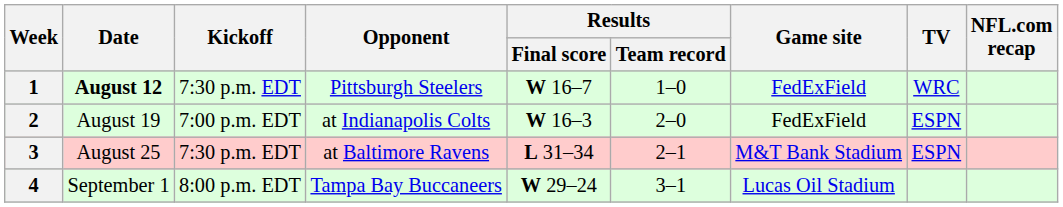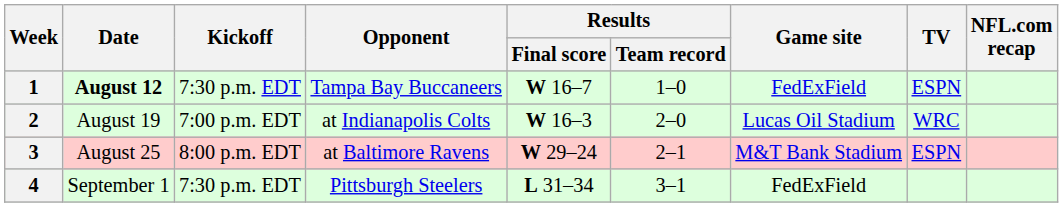1 | Opponent: Pittsburgh Steelers -> Tampa Bay Buccaneers
1 | TV: WRC -> ESPN
2 | Game site: FedExField -> Lucas Oil Stadium
2 | TV: ESPN -> WRC
3 | Kickoff: 7:30 p.m. EDT -> 8:00 p.m. EDT
3 | Results / Final score: L 31–34 -> W 29–24
4 | Kickoff: 8:00 p.m. EDT -> 7:30 p.m. EDT
4 | Opponent: Tampa Bay Buccaneers -> Pittsburgh Steelers
4 | Results / Final score: W 29–24 -> L 31–34
4 | Game site: Lucas Oil Stadium -> FedExField
